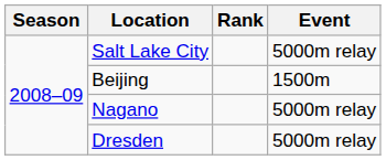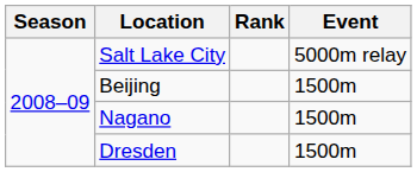Nagano | Event: 5000m relay -> 1500m
Dresden | Event: 5000m relay -> 1500m
